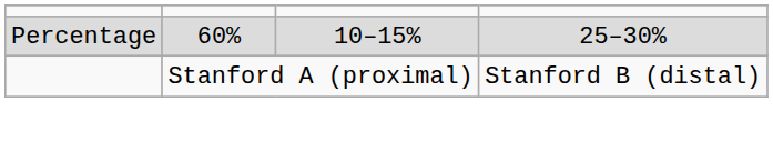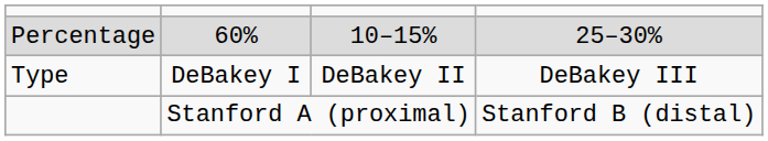+ row: Type | DeBakey I | DeBakey II | DeBakey III
